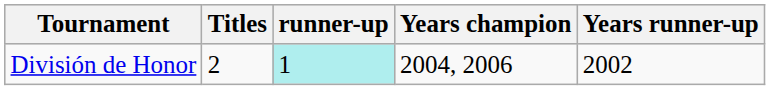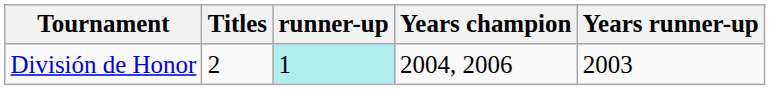División de Honor | Years runner-up: 2002 -> 2003
